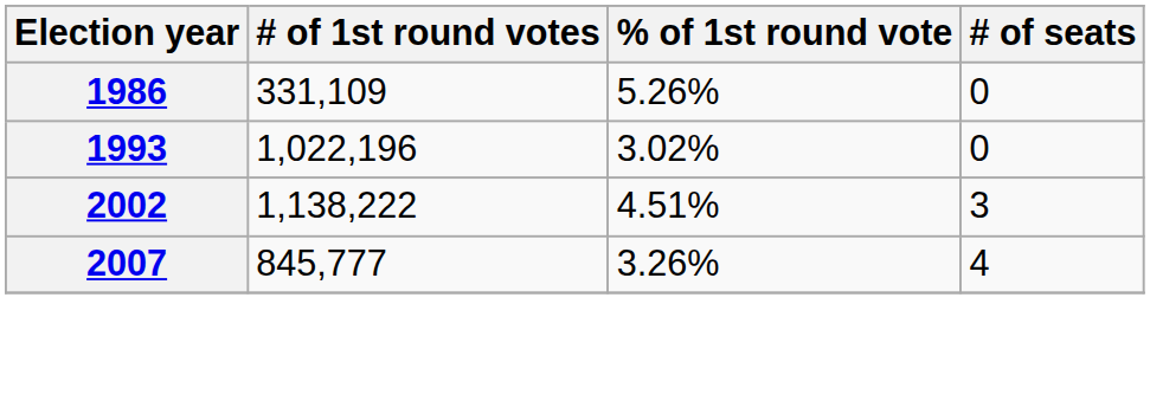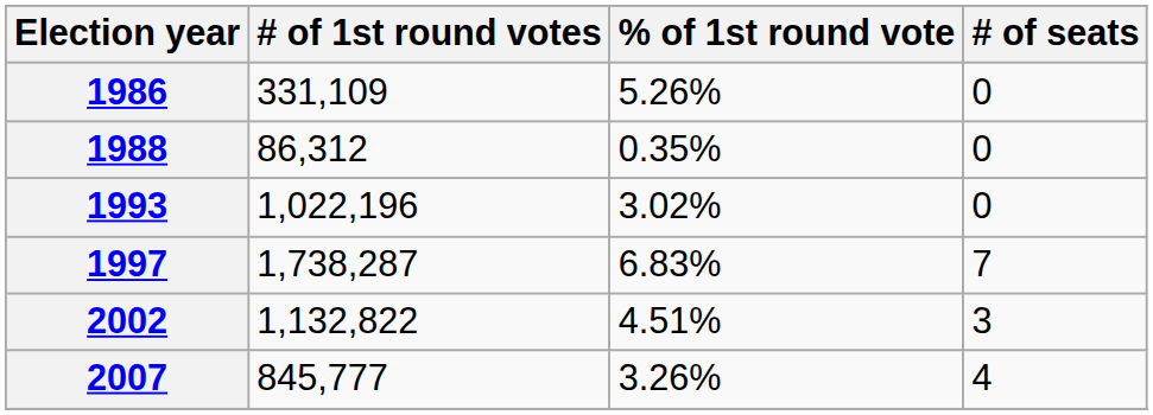+ row: 1988 | 86,312 | 0.35% | 0
+ row: 1997 | 1,738,287 | 6.83% | 7
2002 | # of 1st round votes: 1,138,222 -> 1,132,822
